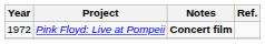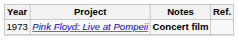Pink Floyd: Live at Pompeii | Year: 1972 -> 1973
